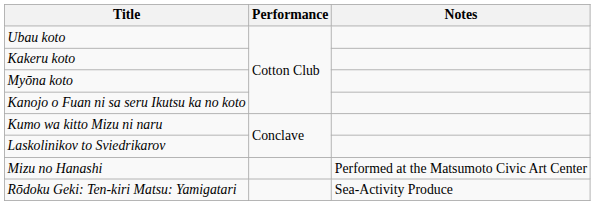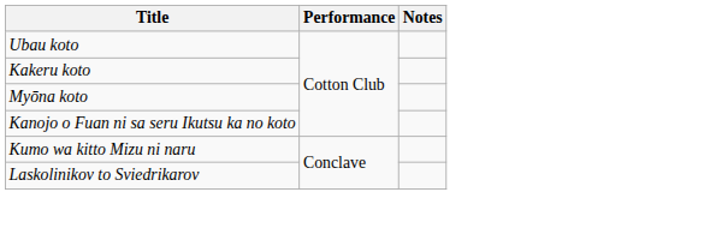- row: Mizu no Hanashi | Performed at the Matsumoto Civic Art Center
- row: Rōdoku Geki: Ten-kiri Matsu: Yamigatari | Sea-Activity Produce
